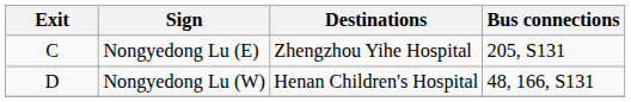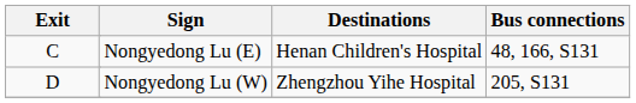C | Destinations: Zhengzhou Yihe Hospital -> Henan Children's Hospital
C | Bus connections: 205, S131 -> 48, 166, S131
D | Destinations: Henan Children's Hospital -> Zhengzhou Yihe Hospital
D | Bus connections: 48, 166, S131 -> 205, S131
